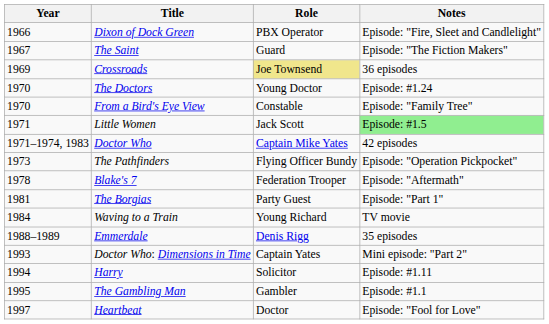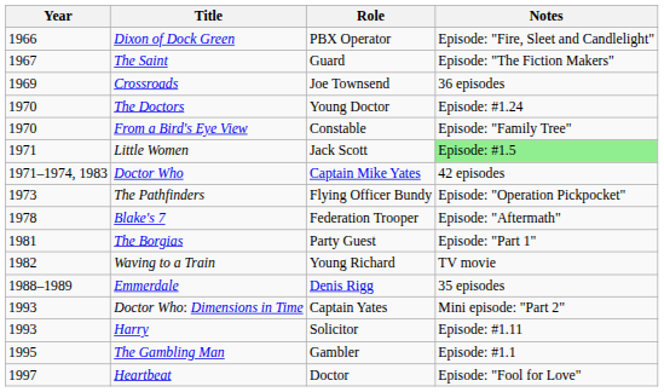Crossroads | Role: khaki background -> no background
Waving to a Train | Year: 1984 -> 1982
Harry | Year: 1994 -> 1993
